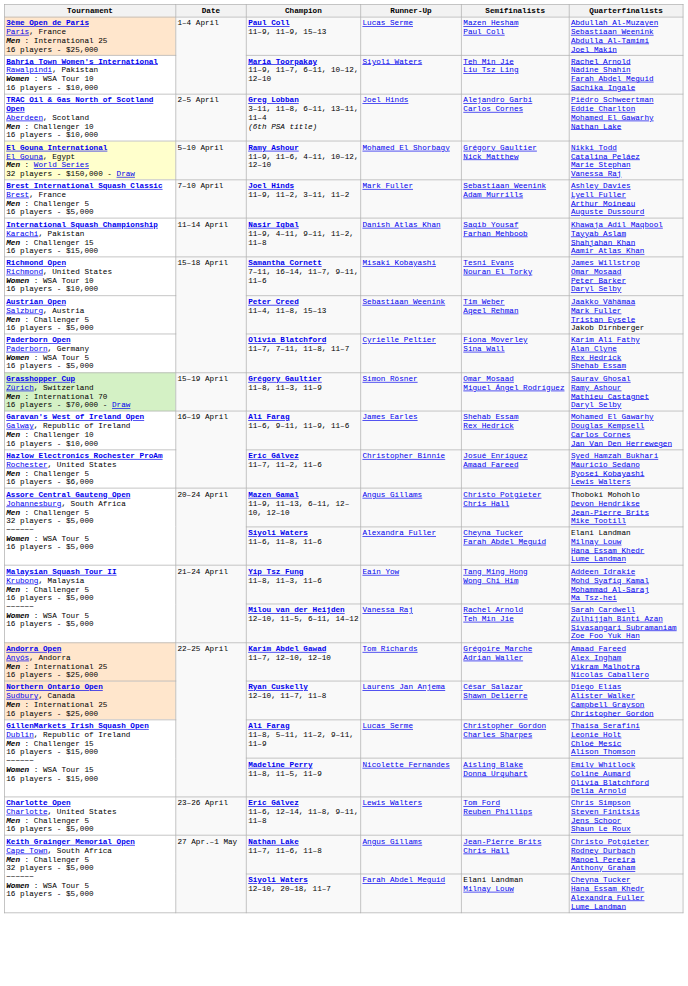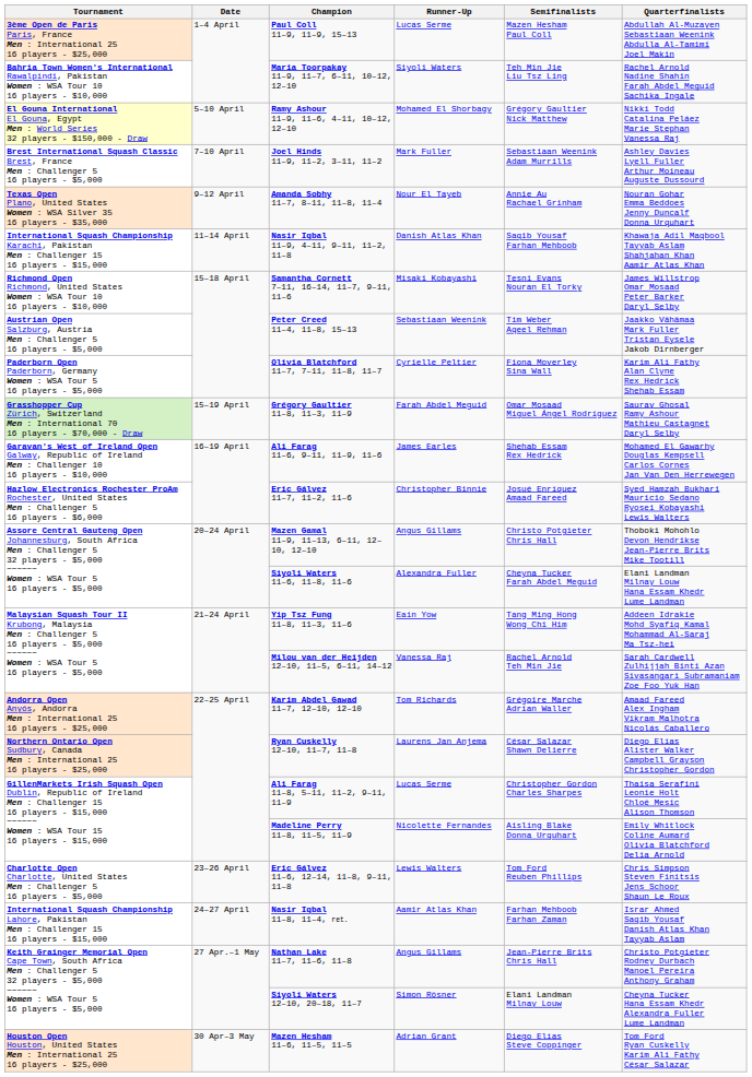- row: TRAC Oil & Gas North of Scotland Open Aberdeen, Scotland Men : Challenger 10 16 players - $10,000 | 2–5 April | Greg Lobban 3–11, 11–8, 6–11, 13–11, 11–4 (6th PSA title) | Joel Hinds | Alejandro Garbi Carlos Cornes | Piëdro Schweertman Eddie Charlton Mohamed El Gawarhy Nathan Lake
+ row: Texas Open Plano, United States Women : WSA Silver 35 16 players - $35,000 | 9–12 April | Amanda Sobhy 11–7, 8–11, 11–8, 11–4 | Nour El Tayeb | Annie Au Rachael Grinham | Nouran Gohar Emma Beddoes Jenny Duncalf Donna Urquhart
Grégory Gaultier 11–8, 11–3, 11–9 | Runner-Up: Simon Rösner -> Farah Abdel Meguid
+ row: International Squash Championship Lahore, Pakistan Men : Challenger 15 16 players - $15,000 | 24–27 April | Nasir Iqbal 11–8, 11–4, ret. | Aamir Atlas Khan | Farhan Mehboob Farhan Zaman | Israr Ahmed Saqib Yousaf Danish Atlas Khan Tayyab Aslam
Siyoli Waters 12–10, 20–18, 11–7 | Runner-Up: Farah Abdel Meguid -> Simon Rösner
+ row: Houston Open Houston, United States Men : International 25 16 players - $25,000 | 30 Apr–3 May | Mazen Hesham 11–6, 11–5, 11–5 | Adrian Grant | Diego Elías Steve Coppinger | Tom Ford Ryan Cuskelly Karim Ali Fathy César Salazar
